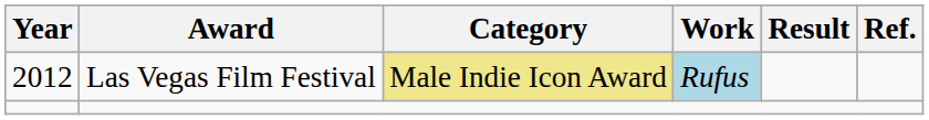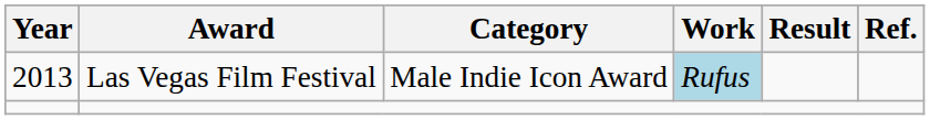Las Vegas Film Festival | Year: 2012 -> 2013
Las Vegas Film Festival | Category: khaki background -> no background
